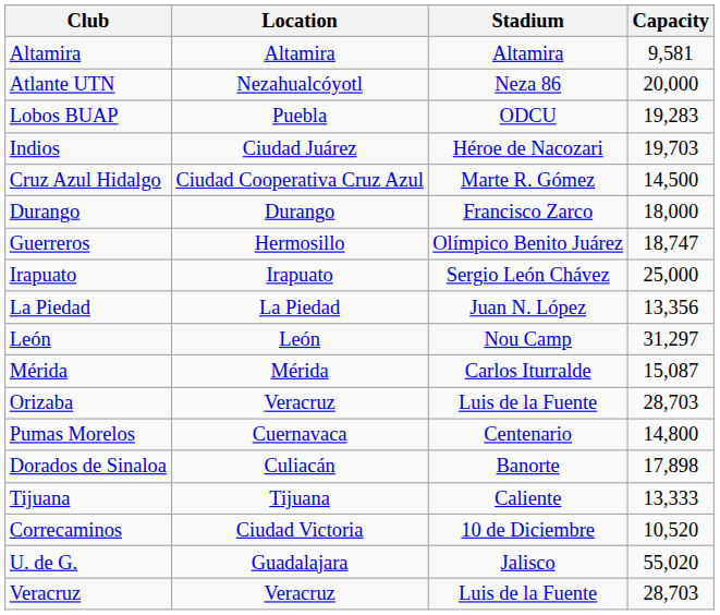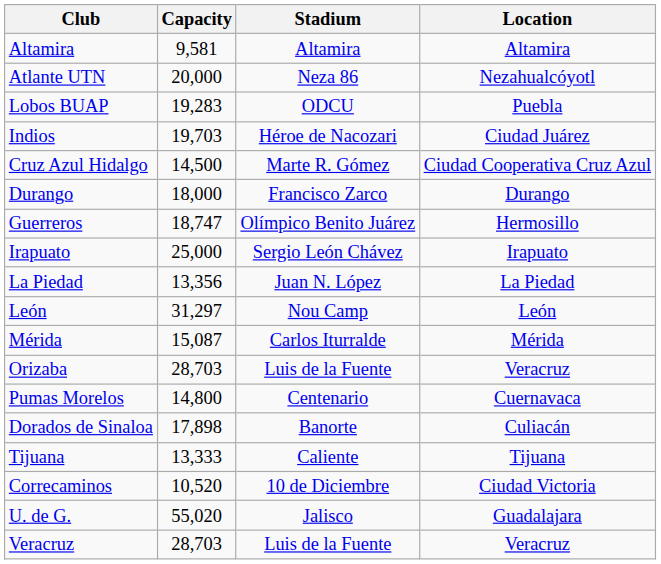columns swapped: Location <-> Capacity
